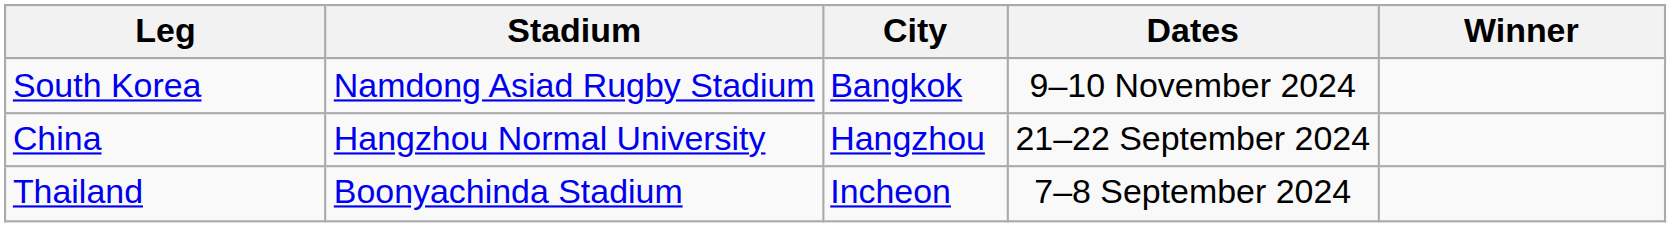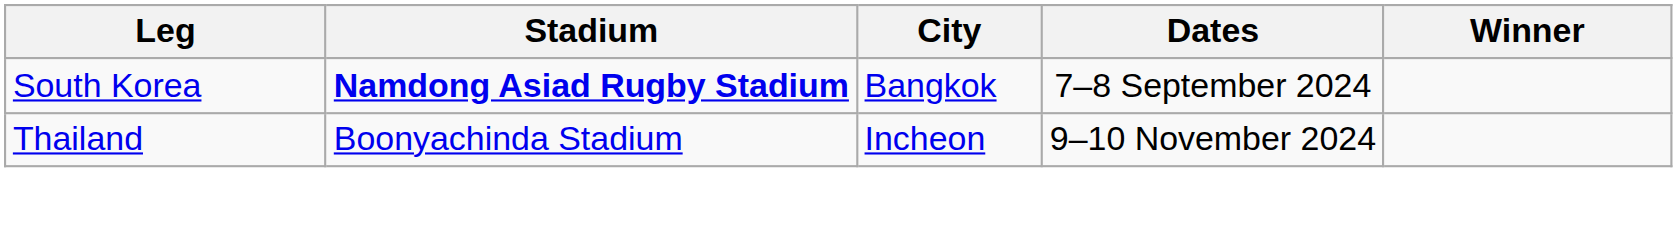South Korea | Stadium: normal -> bold
South Korea | Dates: 9–10 November 2024 -> 7–8 September 2024
- row: China | Hangzhou Normal University | Hangzhou | 21–22 September 2024
Thailand | Dates: 7–8 September 2024 -> 9–10 November 2024
